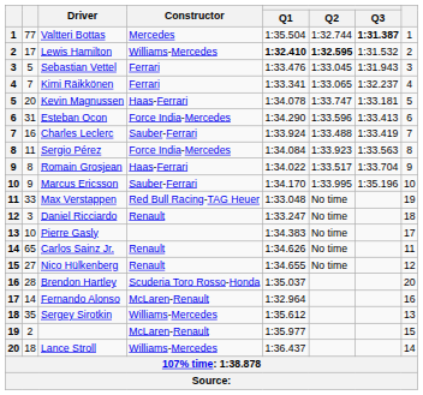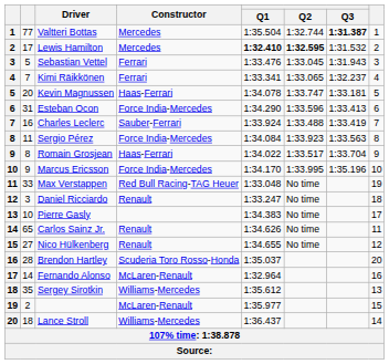Lewis Hamilton | Constructor: Williams-Mercedes -> Mercedes
Marcus Ericsson | Constructor: Sauber-Ferrari -> Force India-Mercedes
